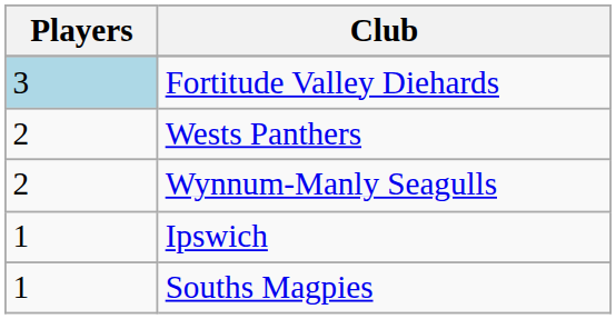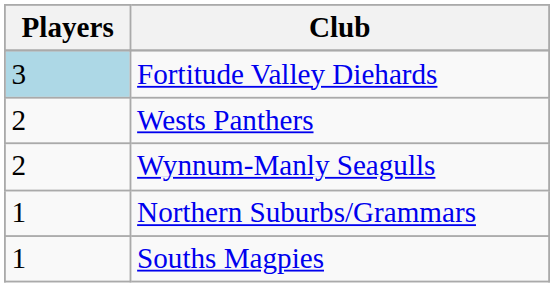+ row: 1 | Northern Suburbs/Grammars
- row: 1 | Ipswich
